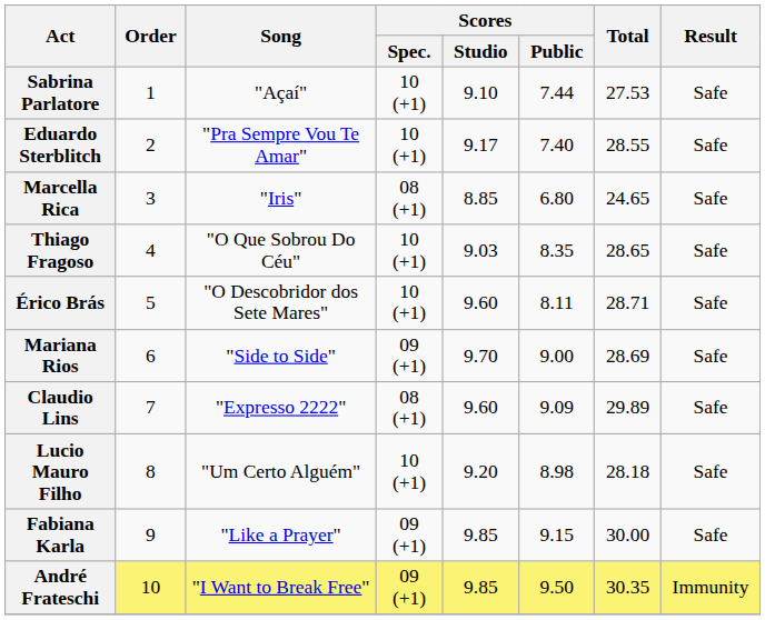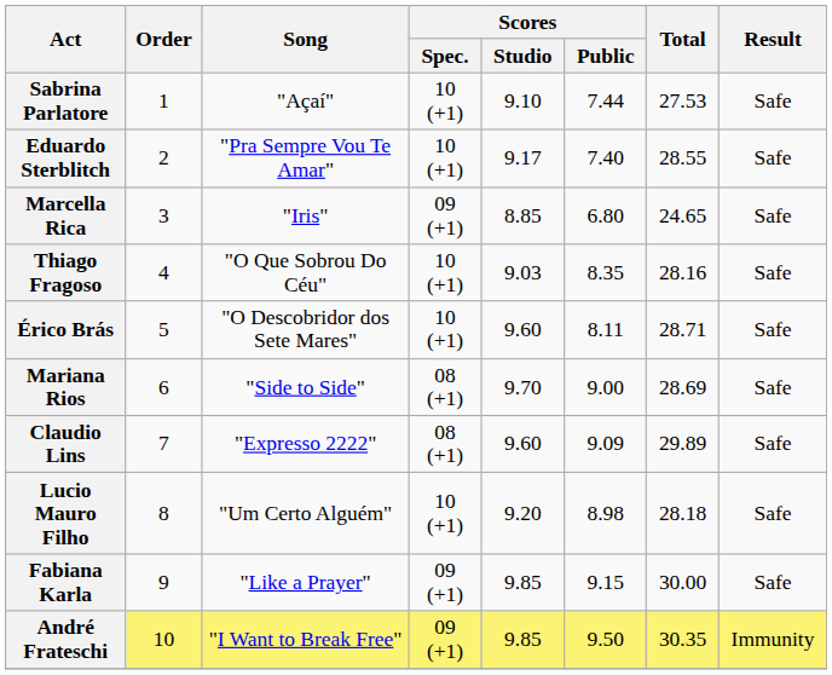Marcella Rica | Scores / Spec.: 08 (+1) -> 09 (+1)
Thiago Fragoso | Total: 28.65 -> 28.16
Mariana Rios | Scores / Spec.: 09 (+1) -> 08 (+1)
